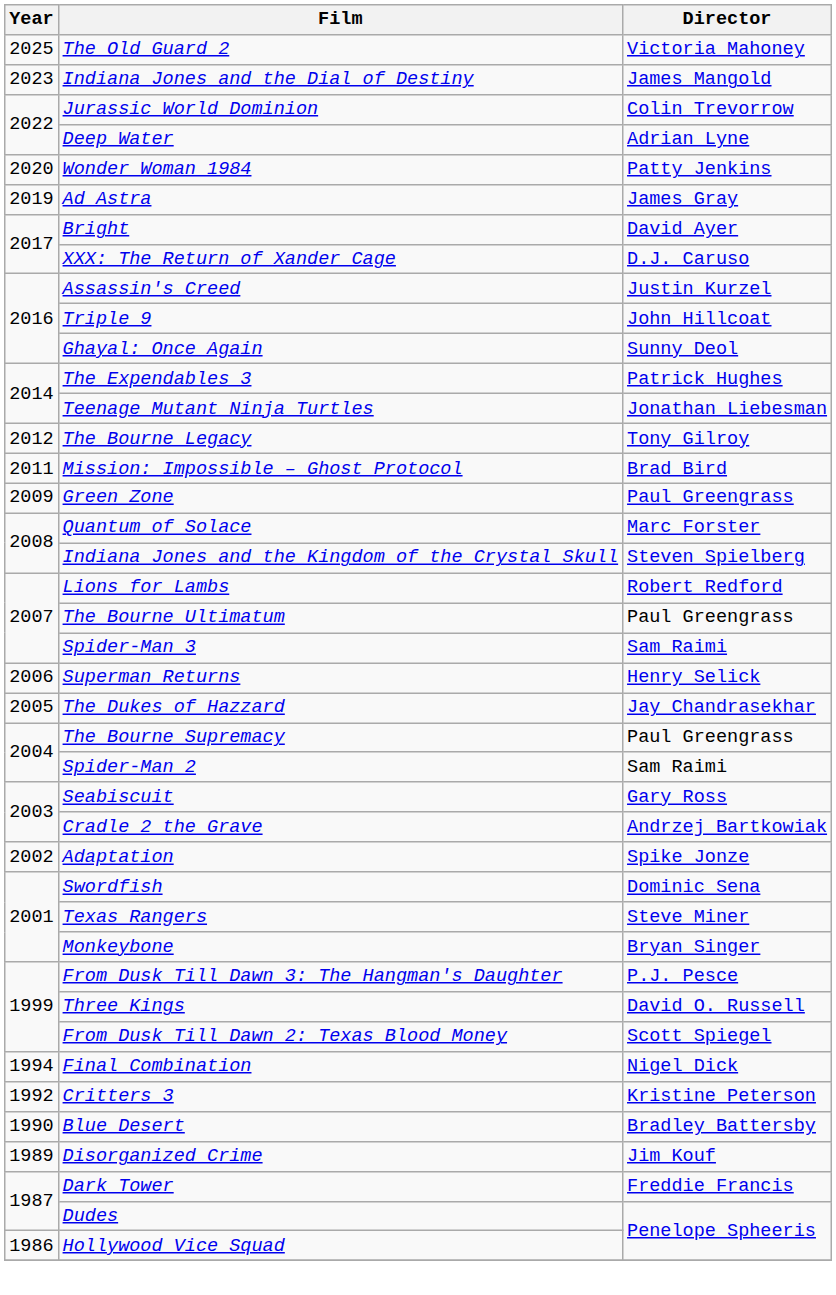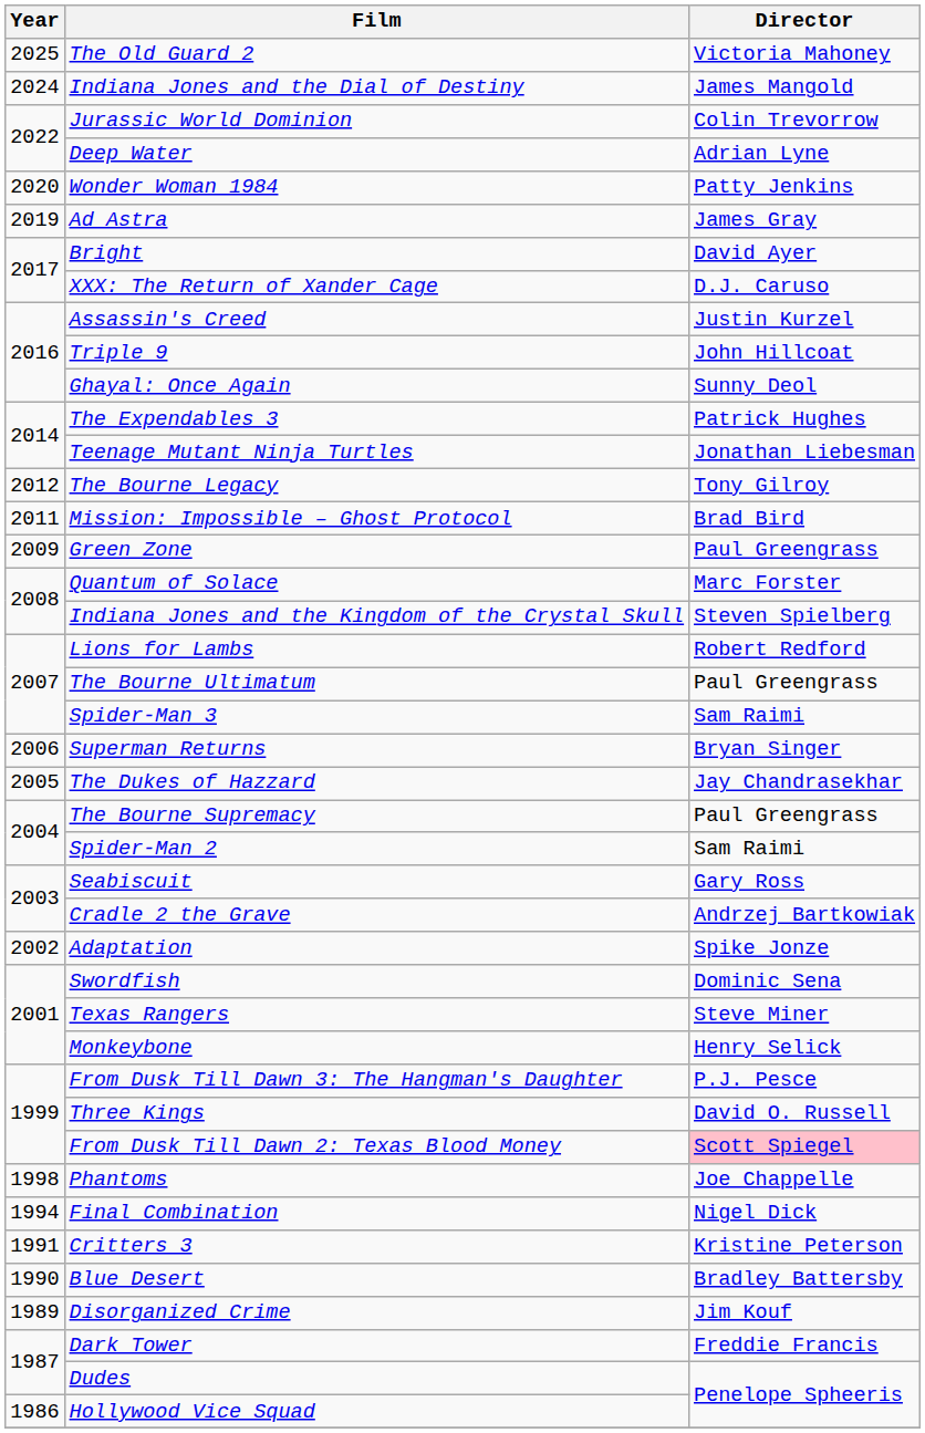Indiana Jones and the Dial of Destiny | Year: 2023 -> 2024
Superman Returns | Director: Henry Selick -> Bryan Singer
Monkeybone | Director: Bryan Singer -> Henry Selick
From Dusk Till Dawn 2: Texas Blood Money | Director: no background -> pink background
+ row: 1998 | Phantoms | Joe Chappelle
Critters 3 | Year: 1992 -> 1991
